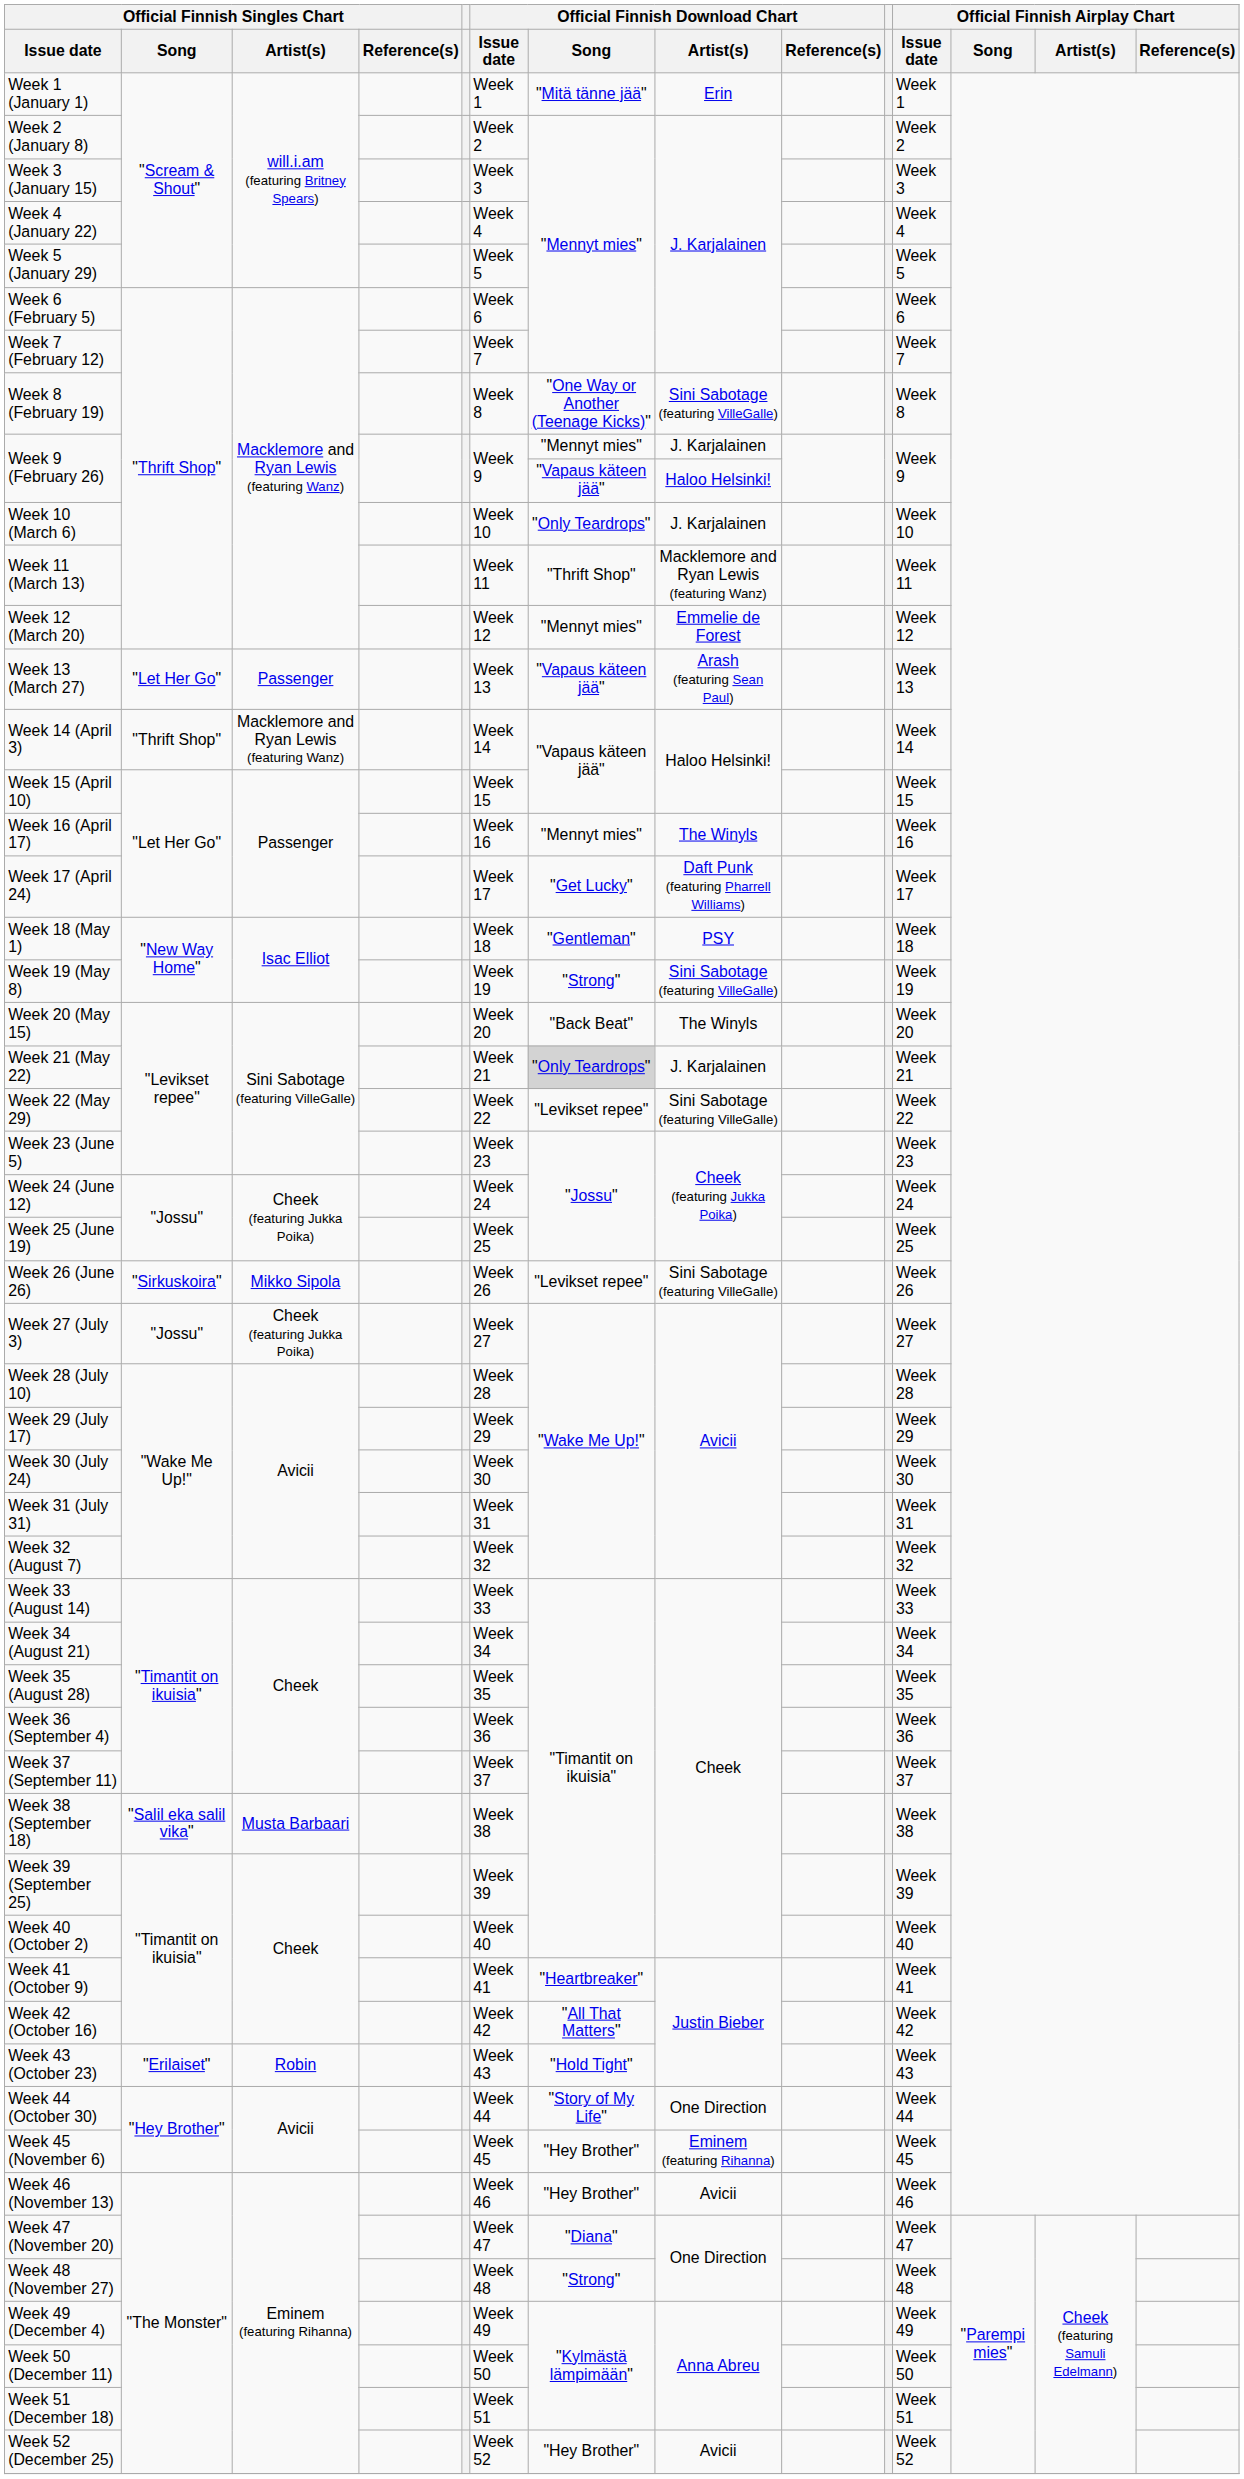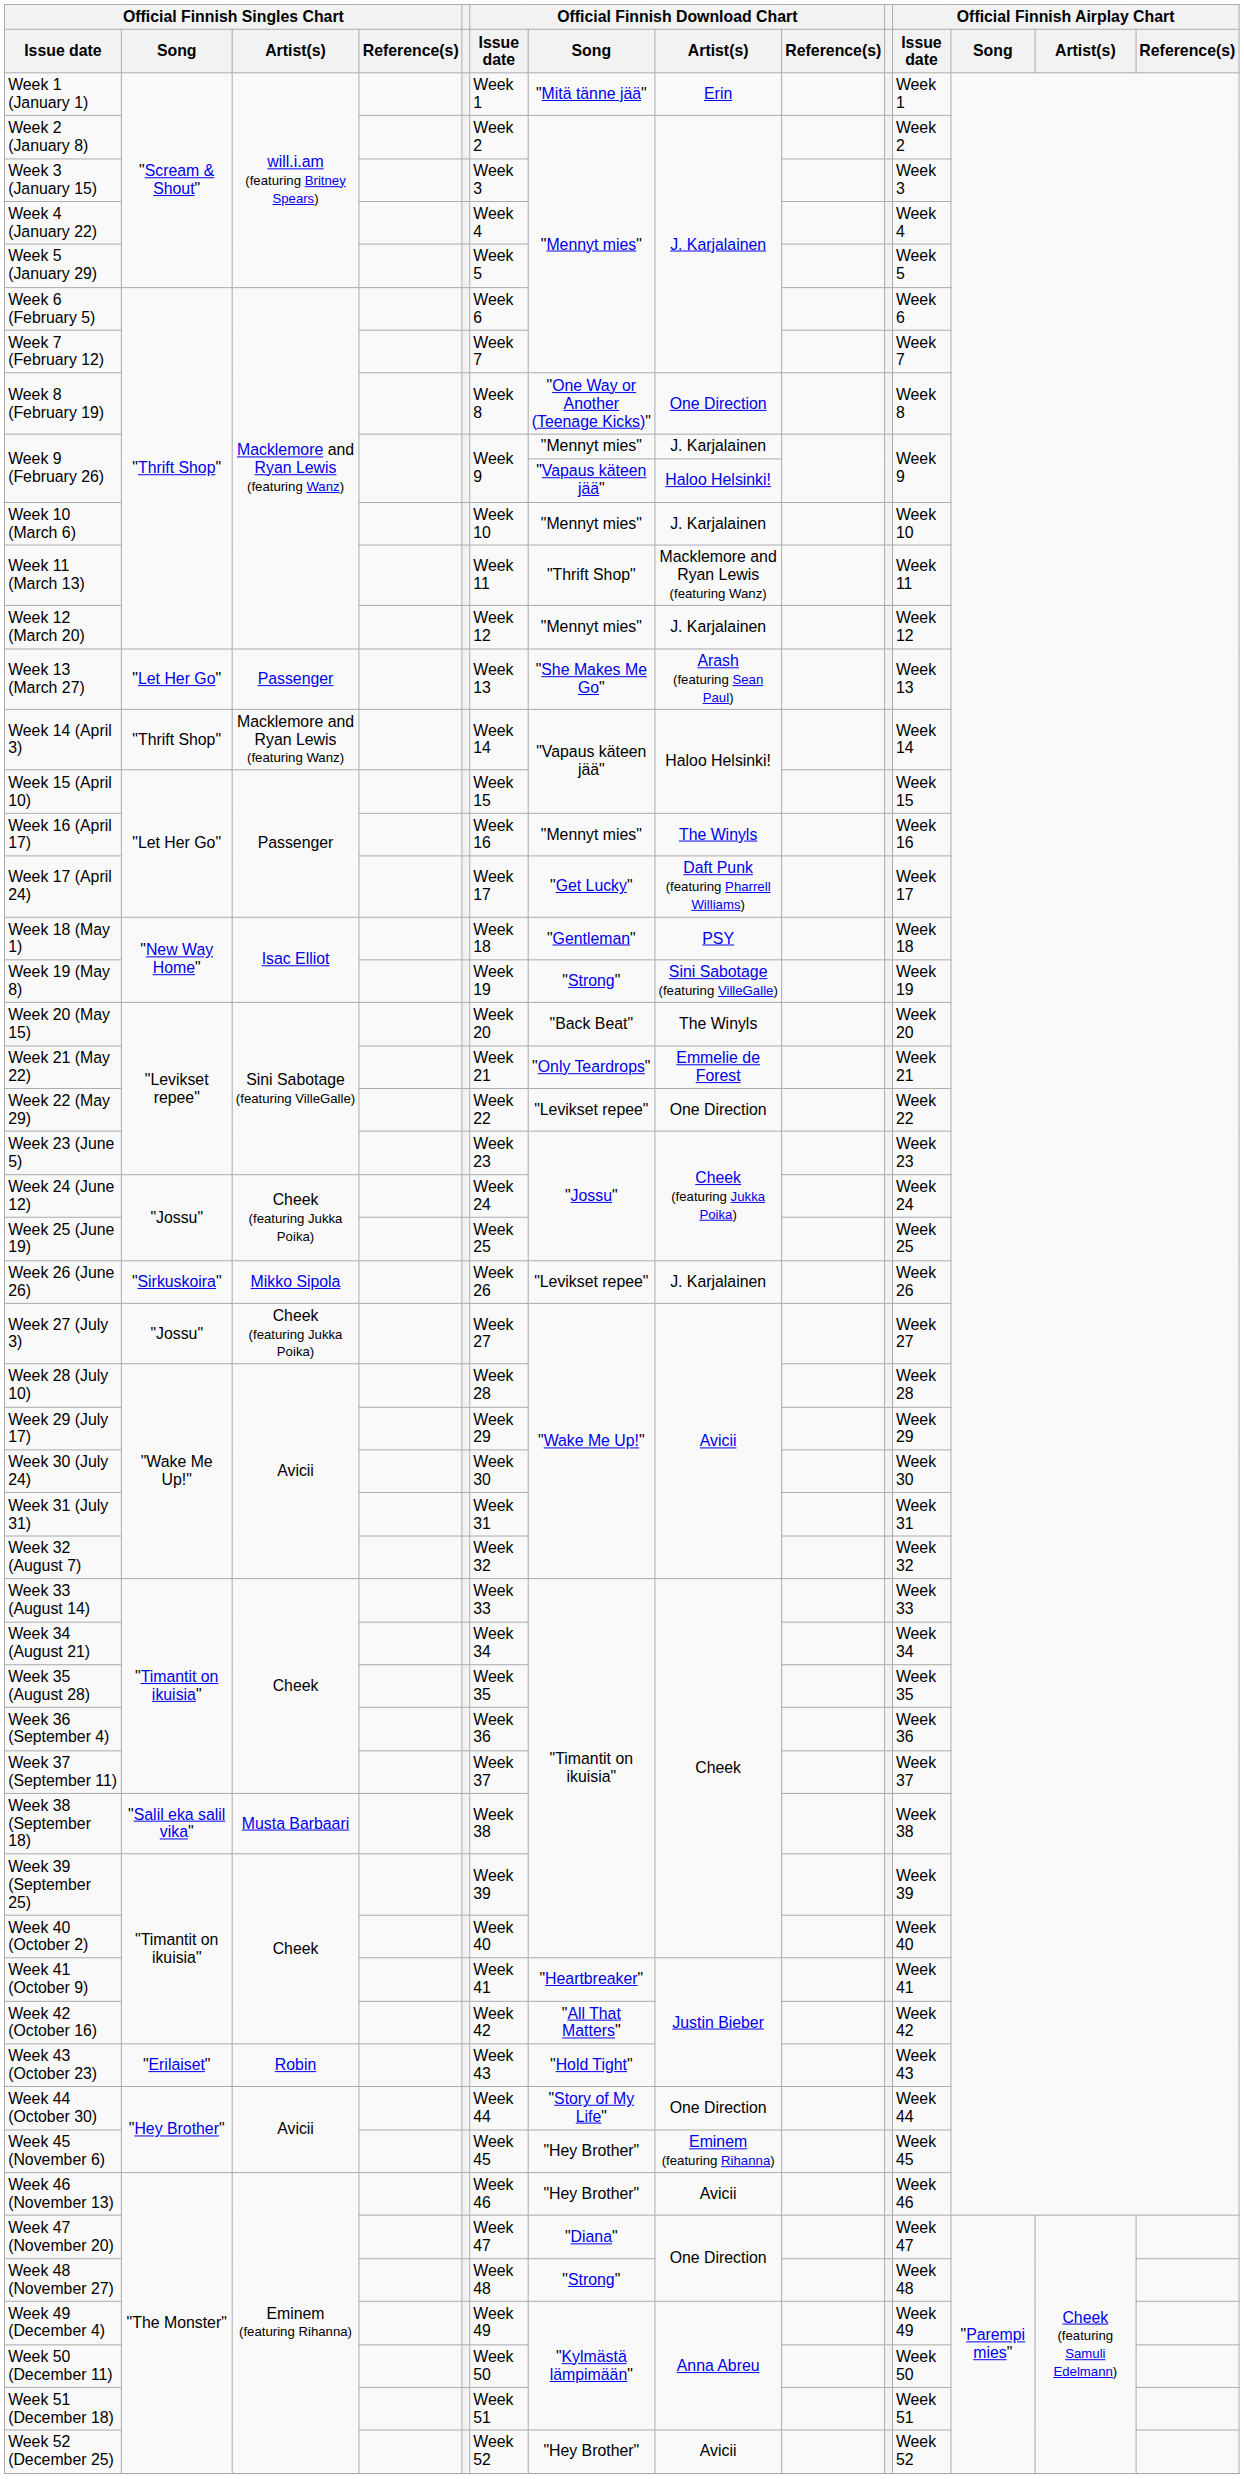Week 8 (February 19) | Official Finnish Download Chart / Artist(s): Sini Sabotage (featuring VilleGalle) -> One Direction
Week 10 (March 6) | Official Finnish Download Chart / Song: "Only Teardrops" -> "Mennyt mies"
Week 12 (March 20) | Official Finnish Download Chart / Artist(s): Emmelie de Forest -> J. Karjalainen
Week 13 (March 27) | Official Finnish Download Chart / Song: "Vapaus käteen jää" -> "She Makes Me Go"
Week 21 (May 22) | Official Finnish Download Chart / Song: lightgrey background -> no background
Week 21 (May 22) | Official Finnish Download Chart / Artist(s): J. Karjalainen -> Emmelie de Forest
Week 22 (May 29) | Official Finnish Download Chart / Artist(s): Sini Sabotage (featuring VilleGalle) -> One Direction
Week 26 (June 26) | Official Finnish Download Chart / Artist(s): Sini Sabotage (featuring VilleGalle) -> J. Karjalainen
